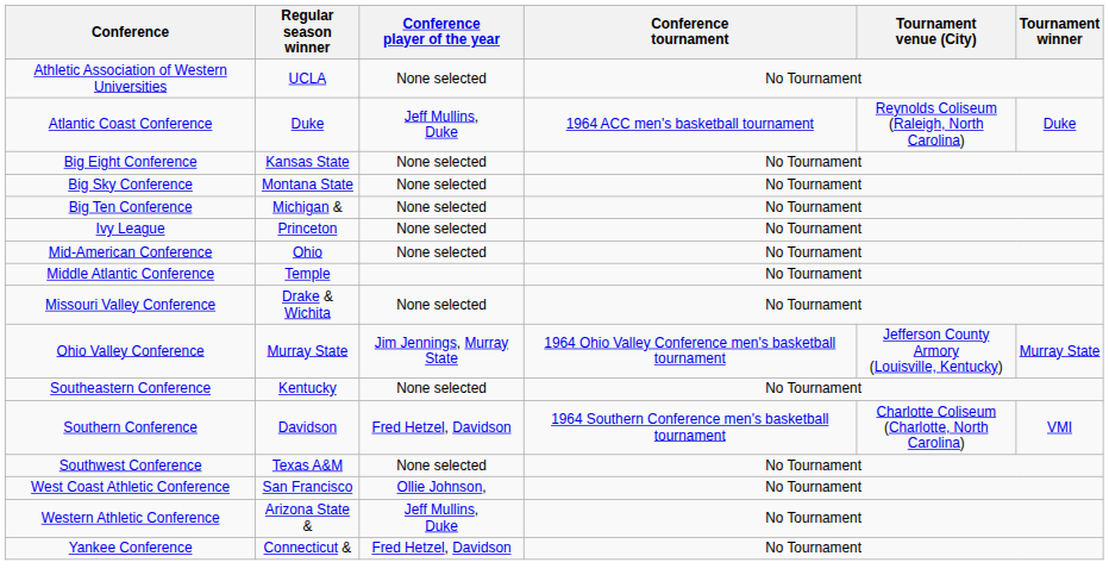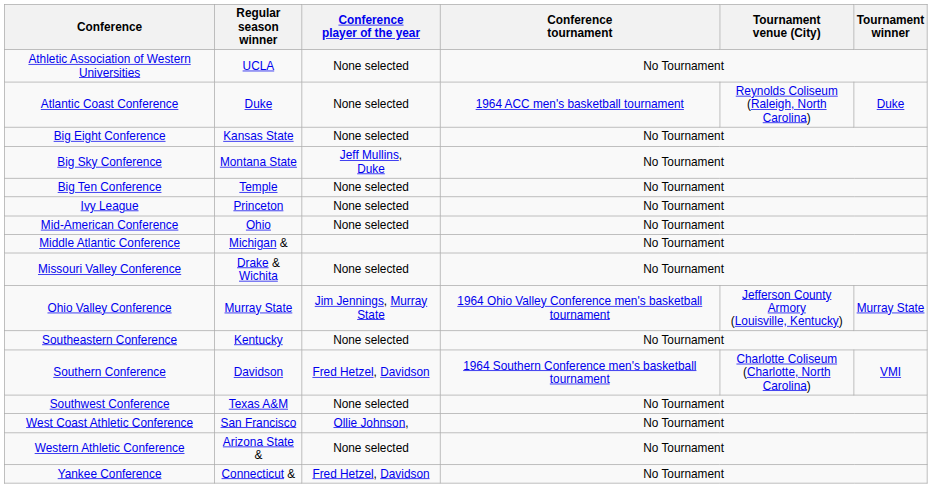Atlantic Coast Conference | Conference player of the year: Jeff Mullins, Duke -> None selected
Big Sky Conference | Conference player of the year: None selected -> Jeff Mullins, Duke
Big Ten Conference | Regular season winner: Michigan & -> Temple
Middle Atlantic Conference | Regular season winner: Temple -> Michigan &
Western Athletic Conference | Conference player of the year: Jeff Mullins, Duke -> None selected
